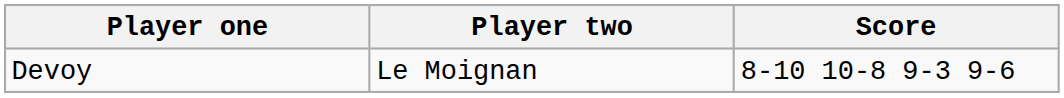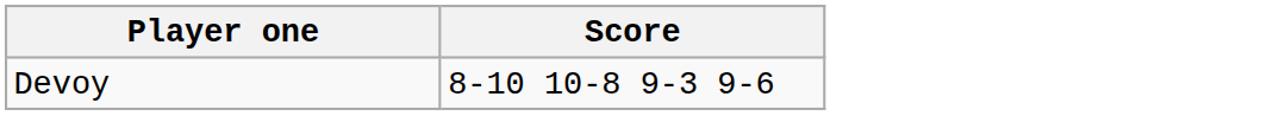- column: Player two | Le Moignan
